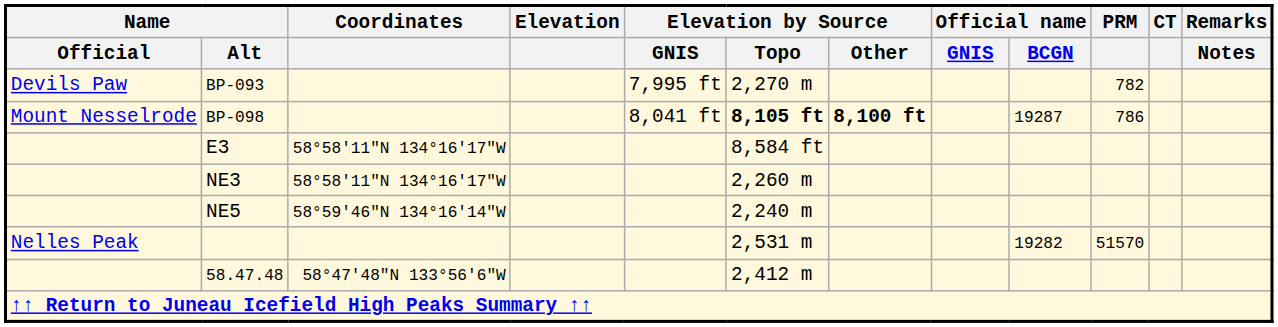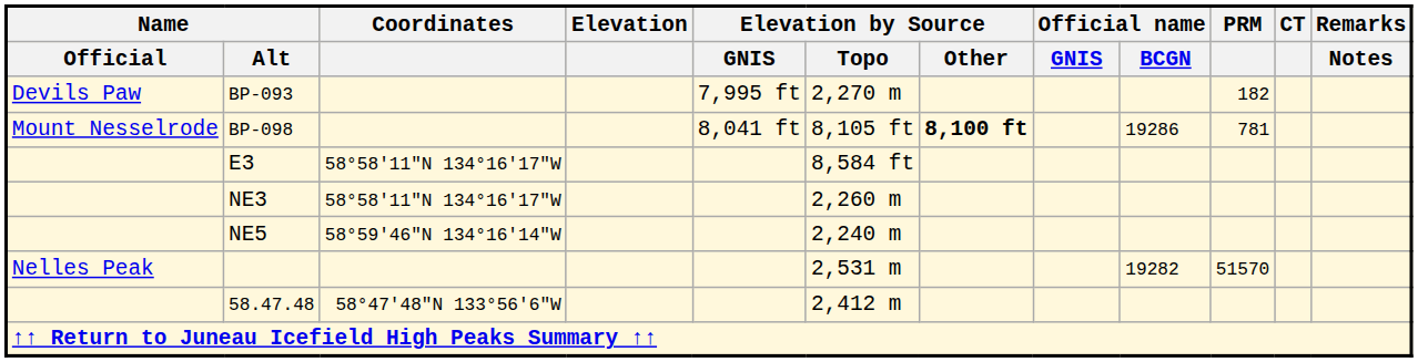BP-093 | PRM: 782 -> 182
BP-098 | Elevation by Source / Topo: bold -> normal
BP-098 | Official name / BCGN: 19287 -> 19286
BP-098 | PRM: 786 -> 781
